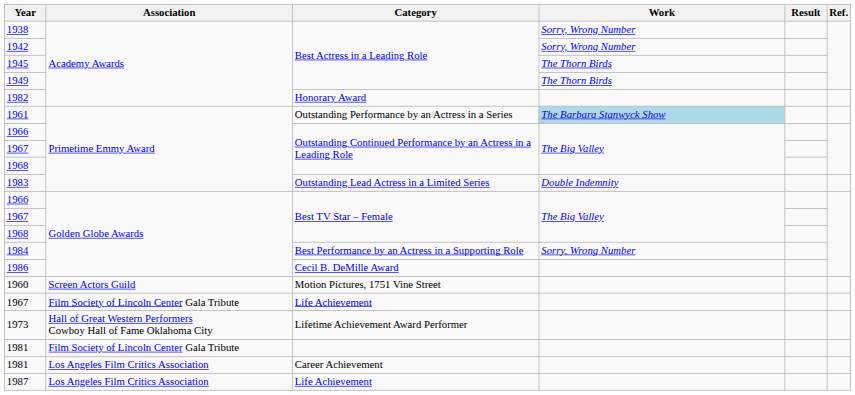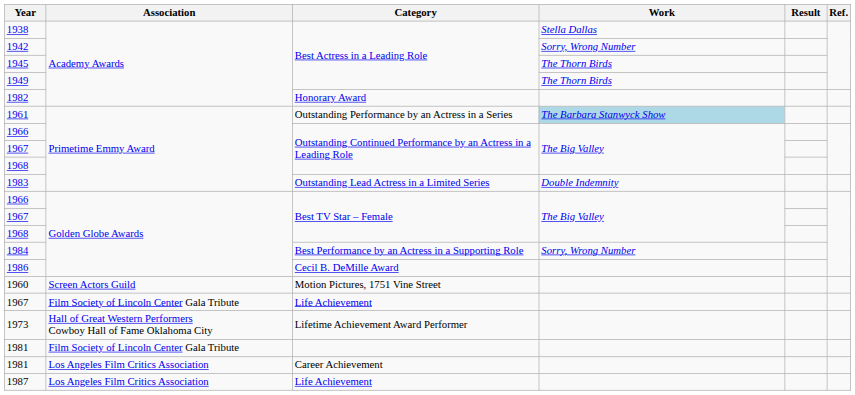1938 | Work: Sorry, Wrong Number -> Stella Dallas
